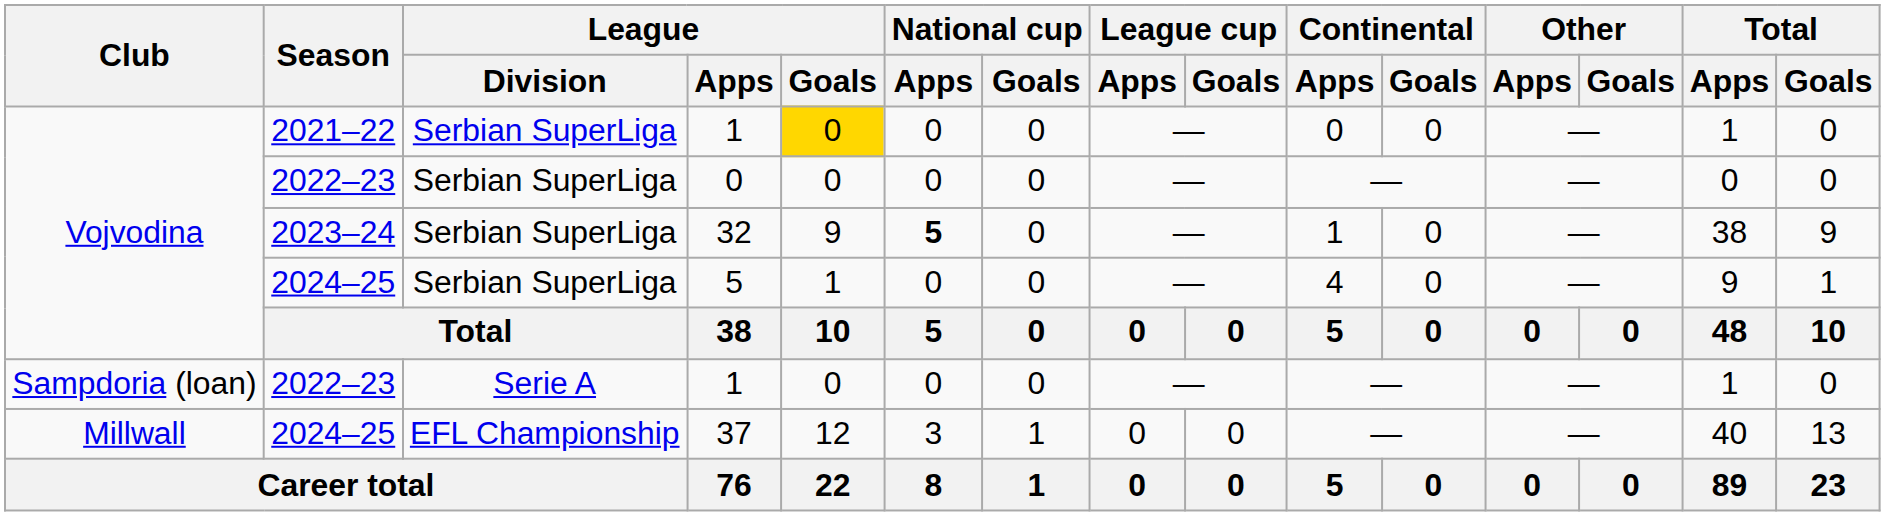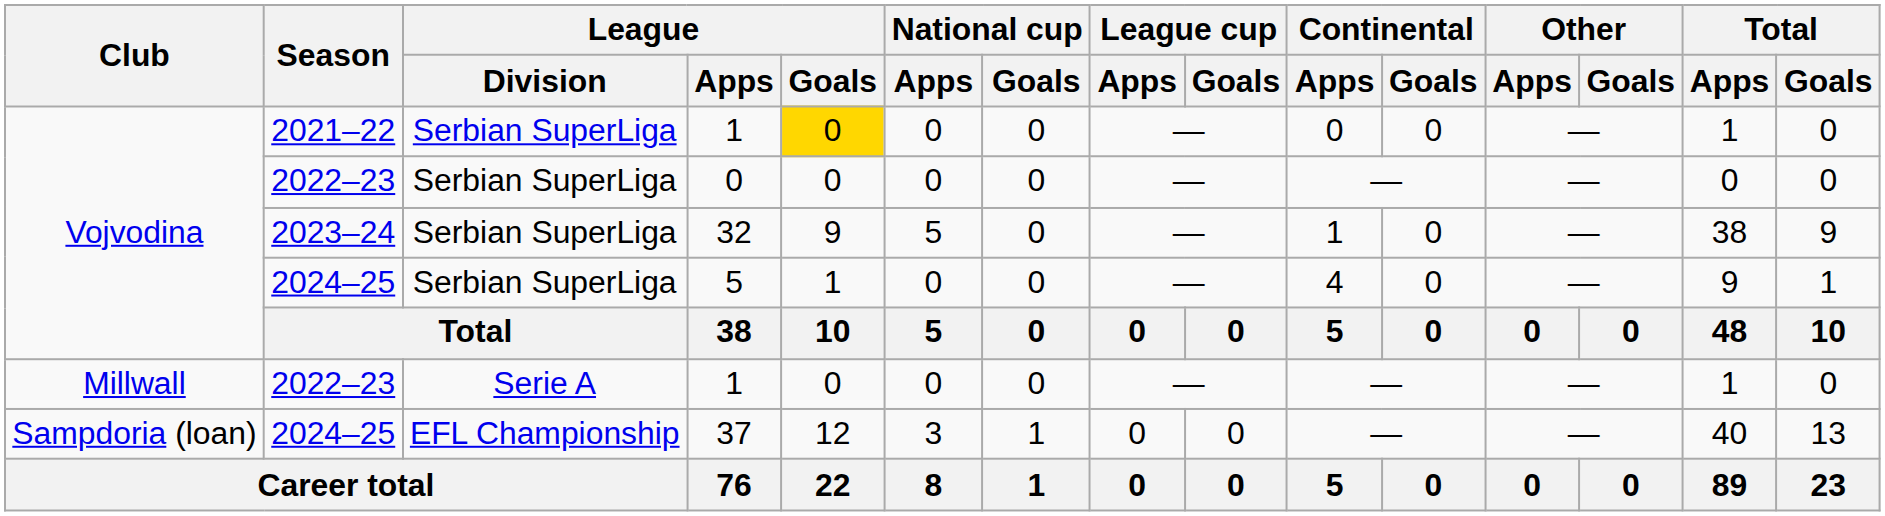32 | National cup / Apps: bold -> normal
2022–23 / 1 | Club: Sampdoria (loan) -> Millwall
37 | Club: Millwall -> Sampdoria (loan)
